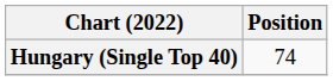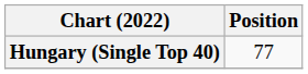Hungary (Single Top 40) | Position: 74 -> 77
